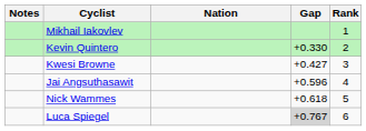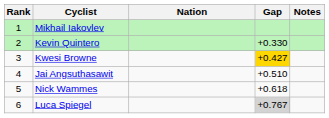columns swapped: Rank <-> Notes
Kwesi Browne | Gap: no background -> gold background
Jai Angsuthasawit | Gap: +0.596 -> +0.510
